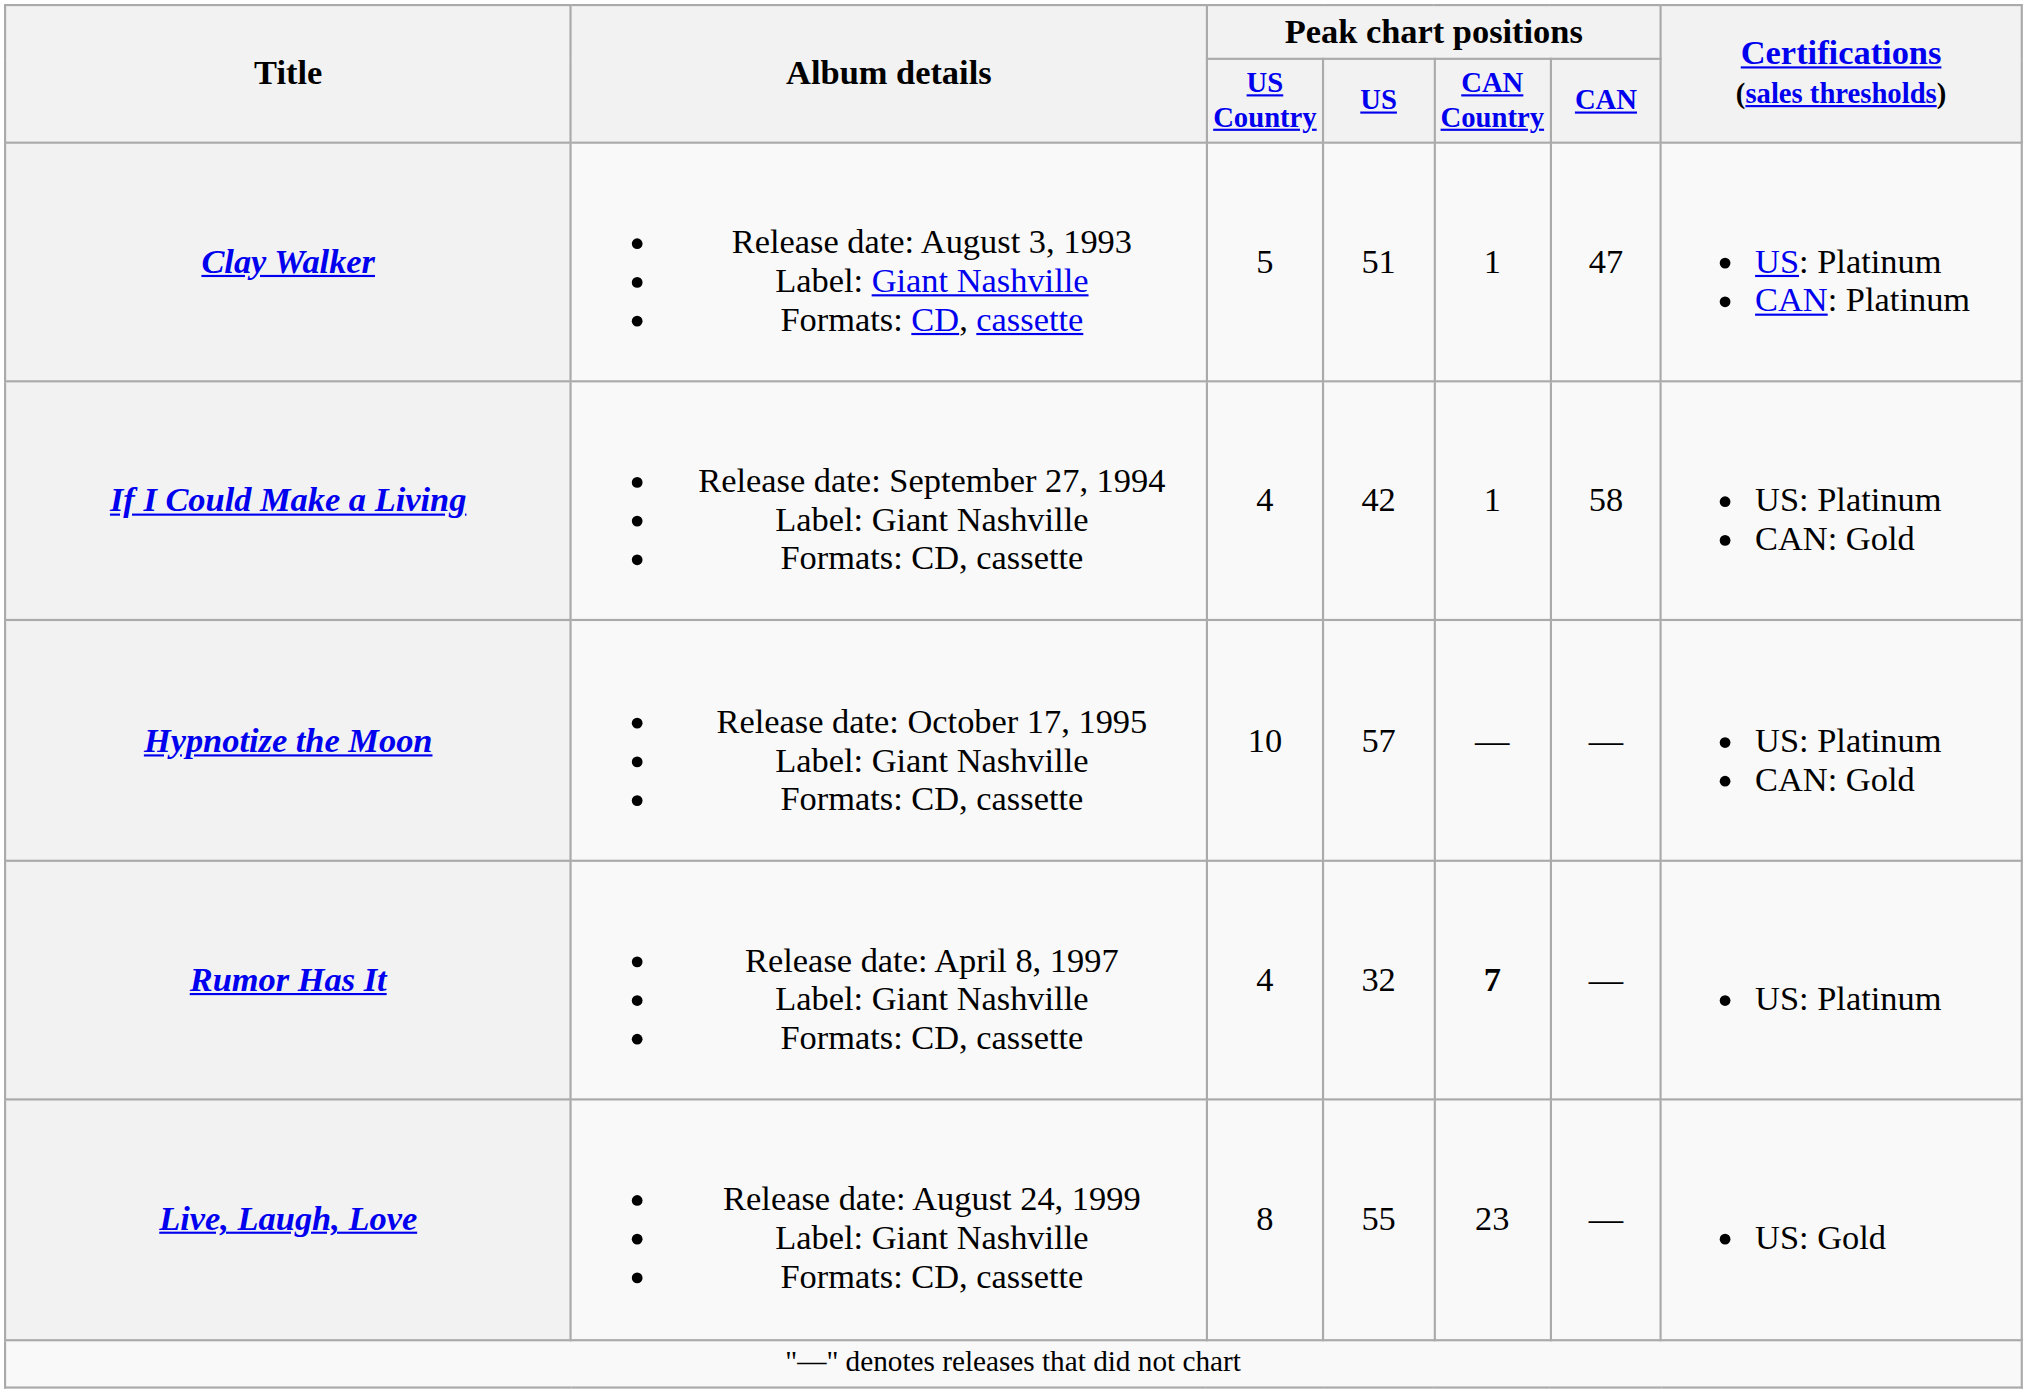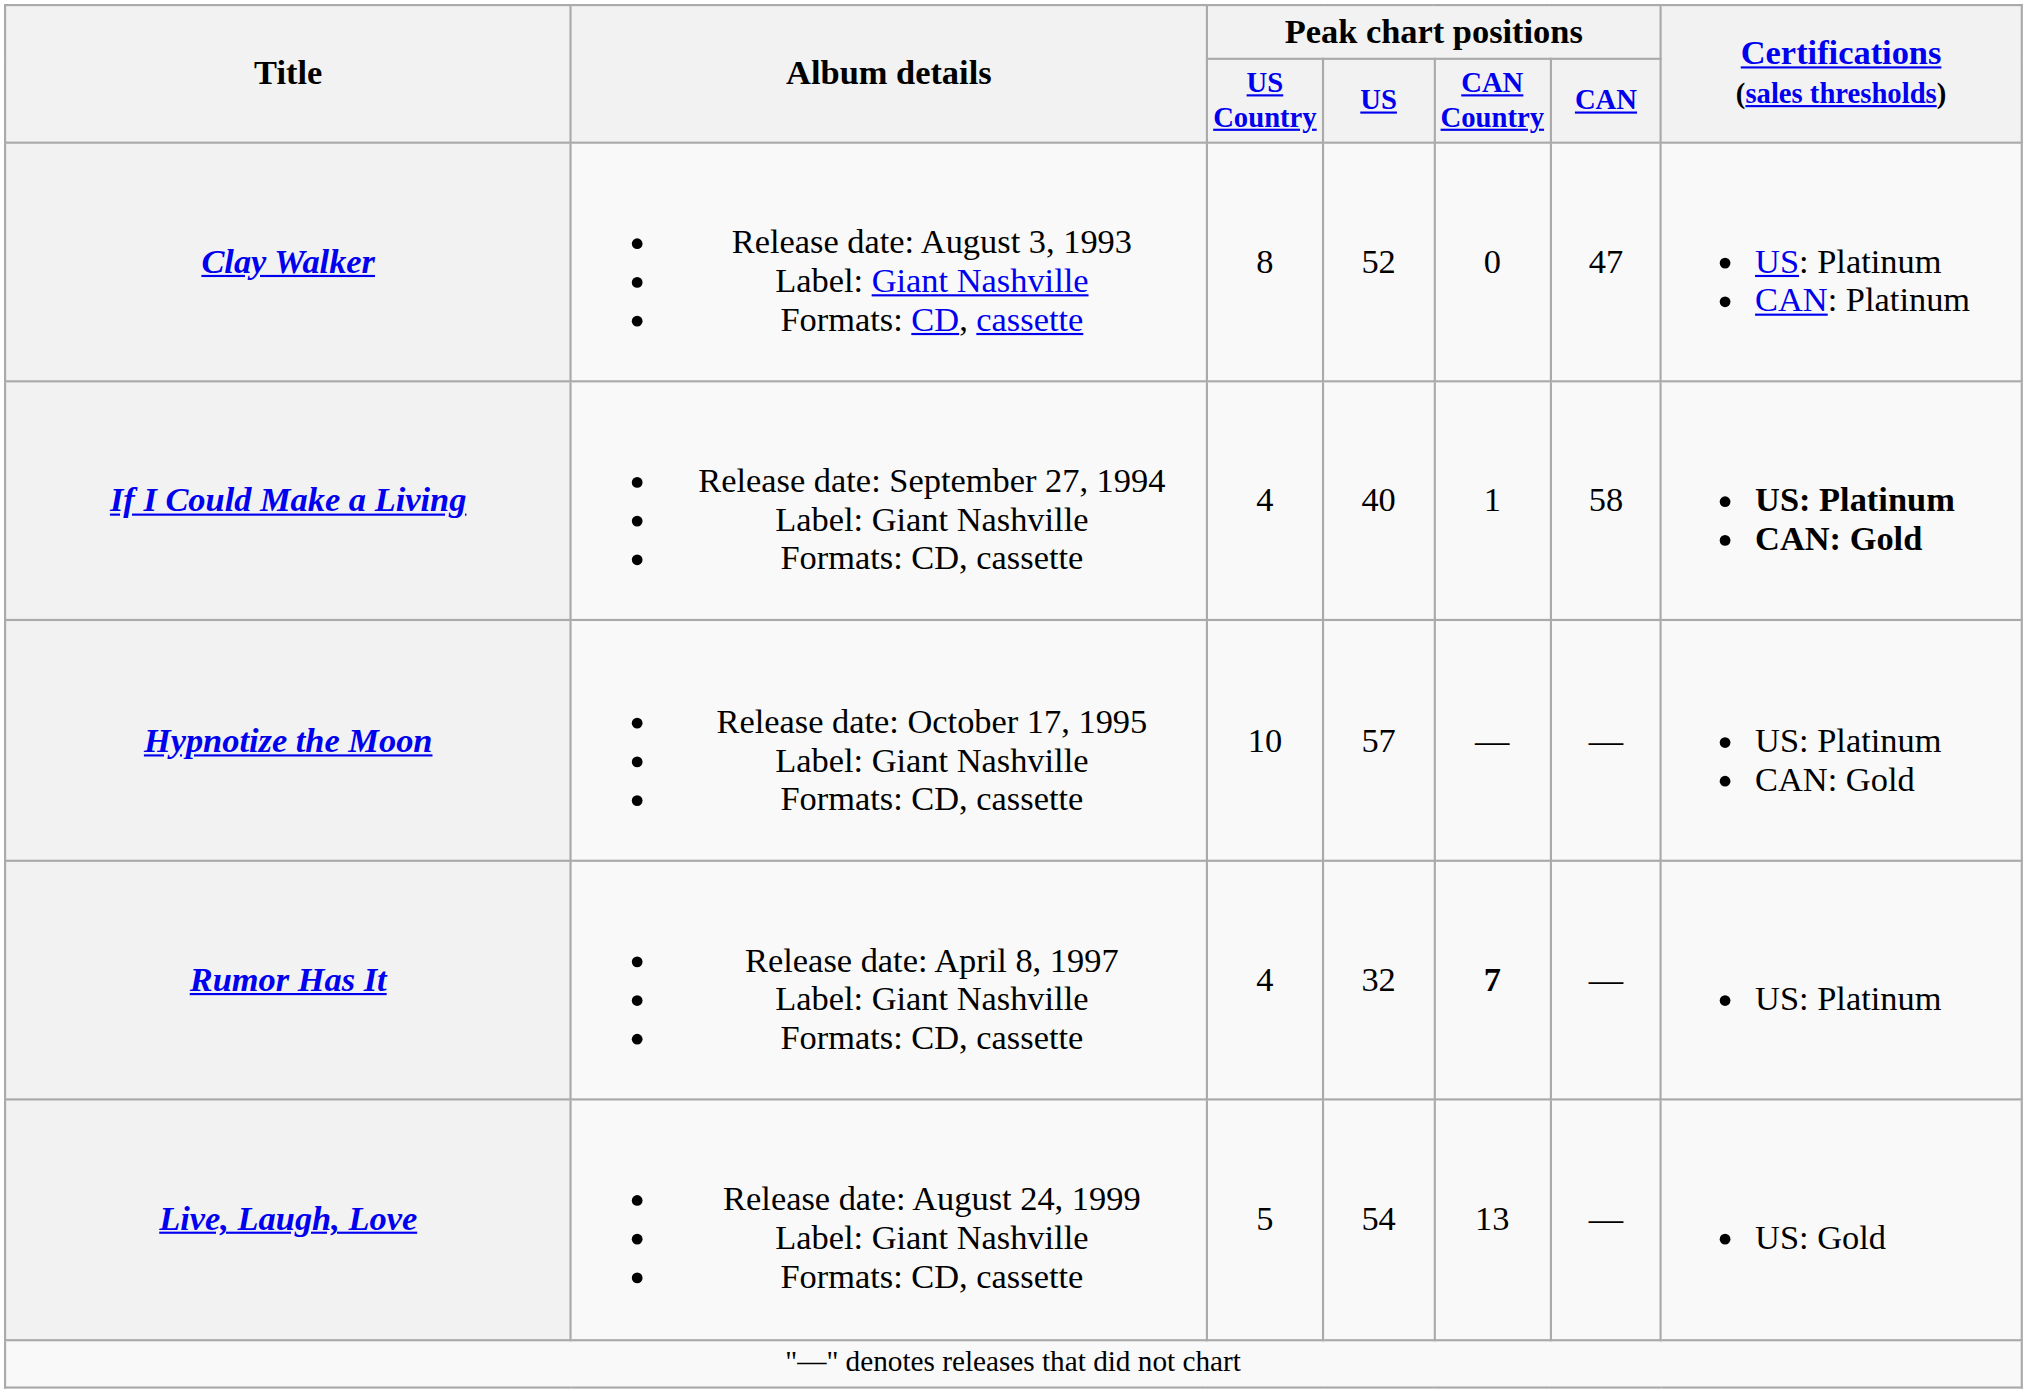Clay Walker | Peak chart positions / US Country: 5 -> 8
Clay Walker | Peak chart positions / US: 51 -> 52
Clay Walker | Peak chart positions / CAN Country: 1 -> 0
If I Could Make a Living | Peak chart positions / US: 42 -> 40
If I Could Make a Living | Certifications (sales thresholds): normal -> bold
Live, Laugh, Love | Peak chart positions / US Country: 8 -> 5
Live, Laugh, Love | Peak chart positions / US: 55 -> 54
Live, Laugh, Love | Peak chart positions / CAN Country: 23 -> 13
